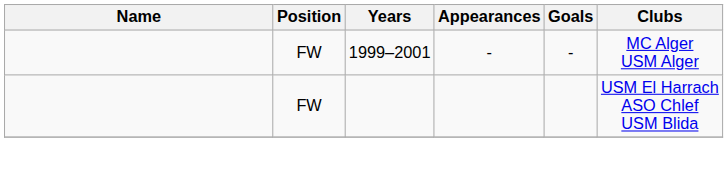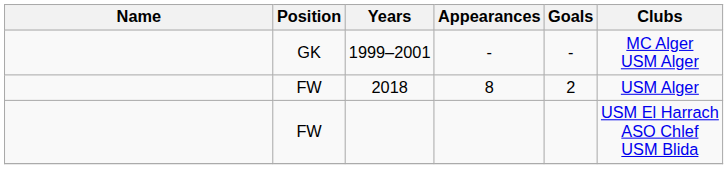1999–2001 | Position: FW -> GK
+ row: FW | 2018 | 8 | 2 | USM Alger
